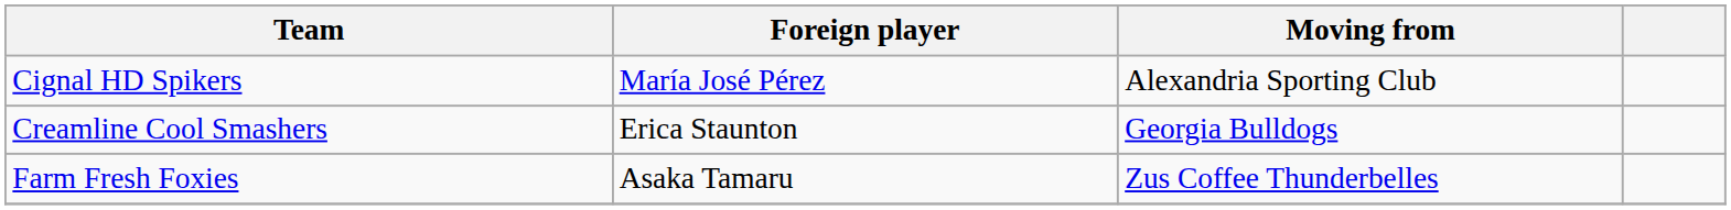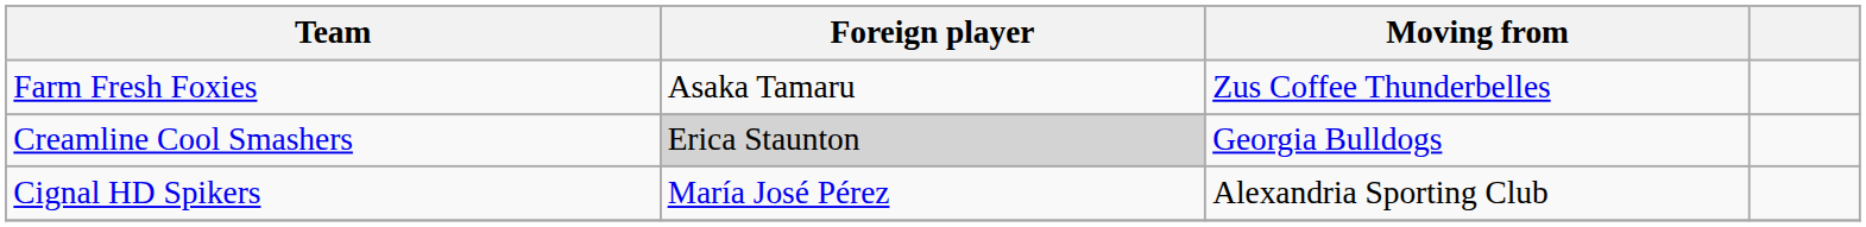rows swapped: Cignal HD Spikers <-> Farm Fresh Foxies
Creamline Cool Smashers | Foreign player: no background -> lightgrey background
